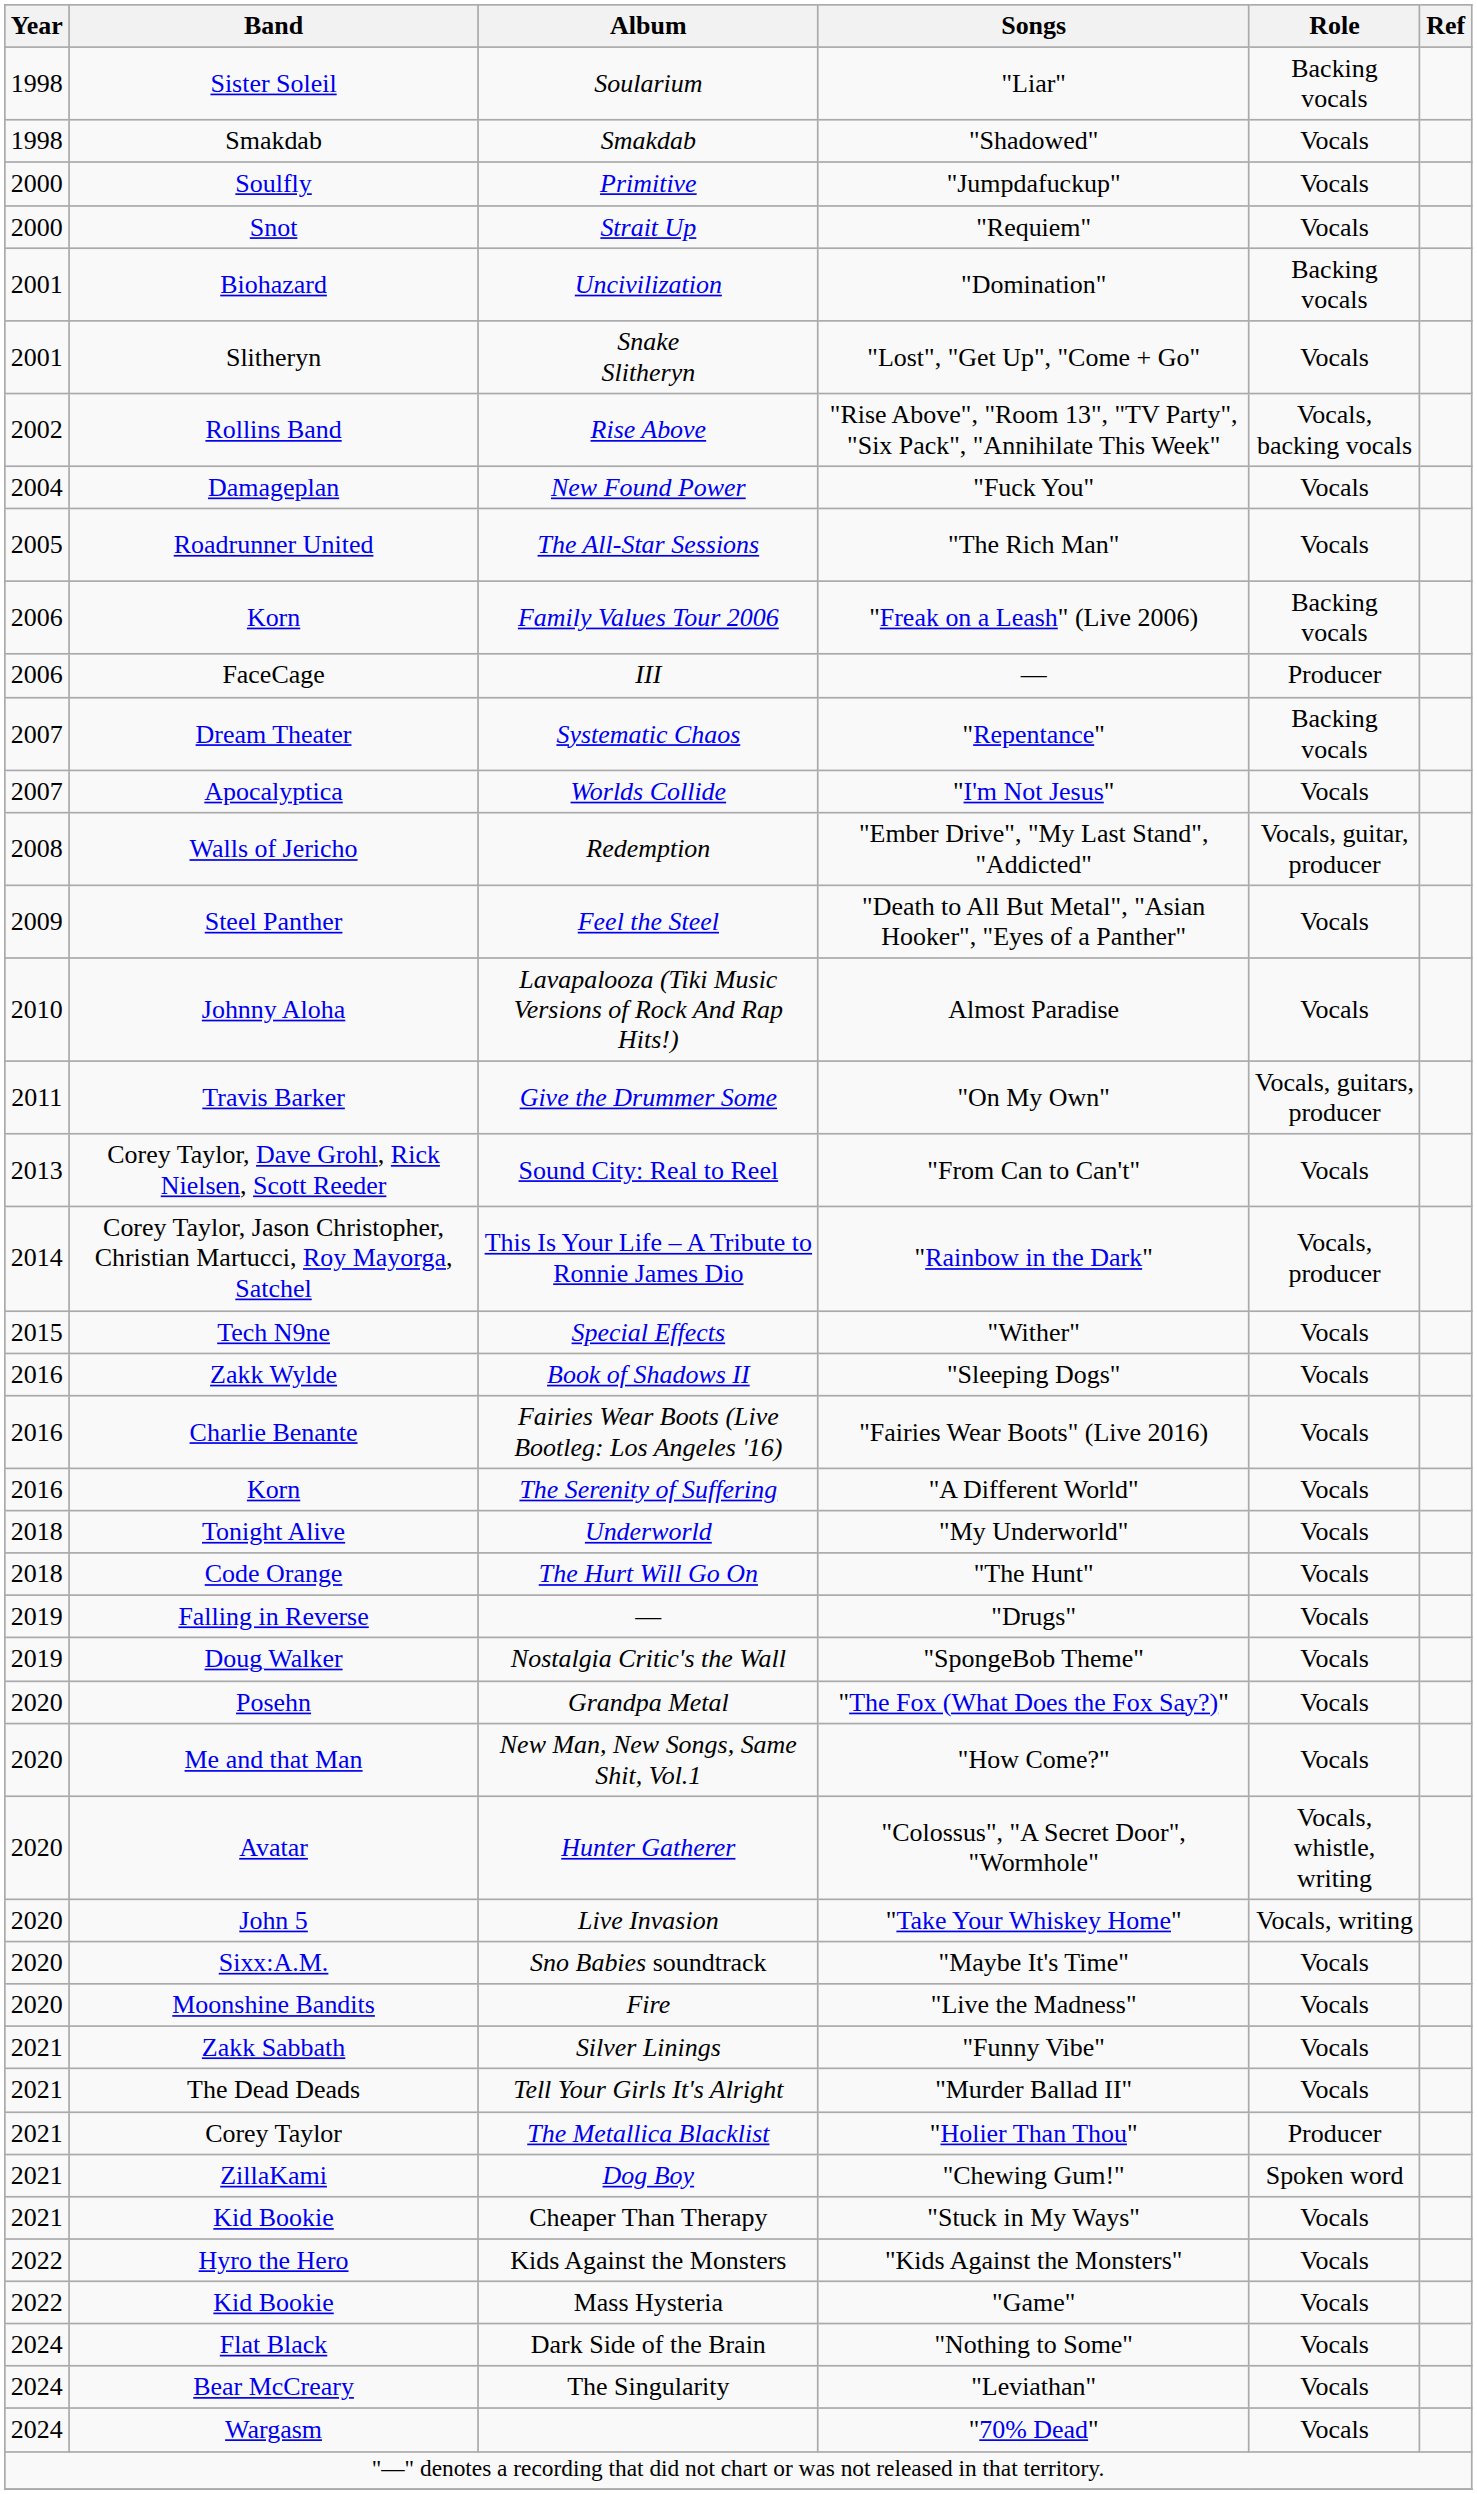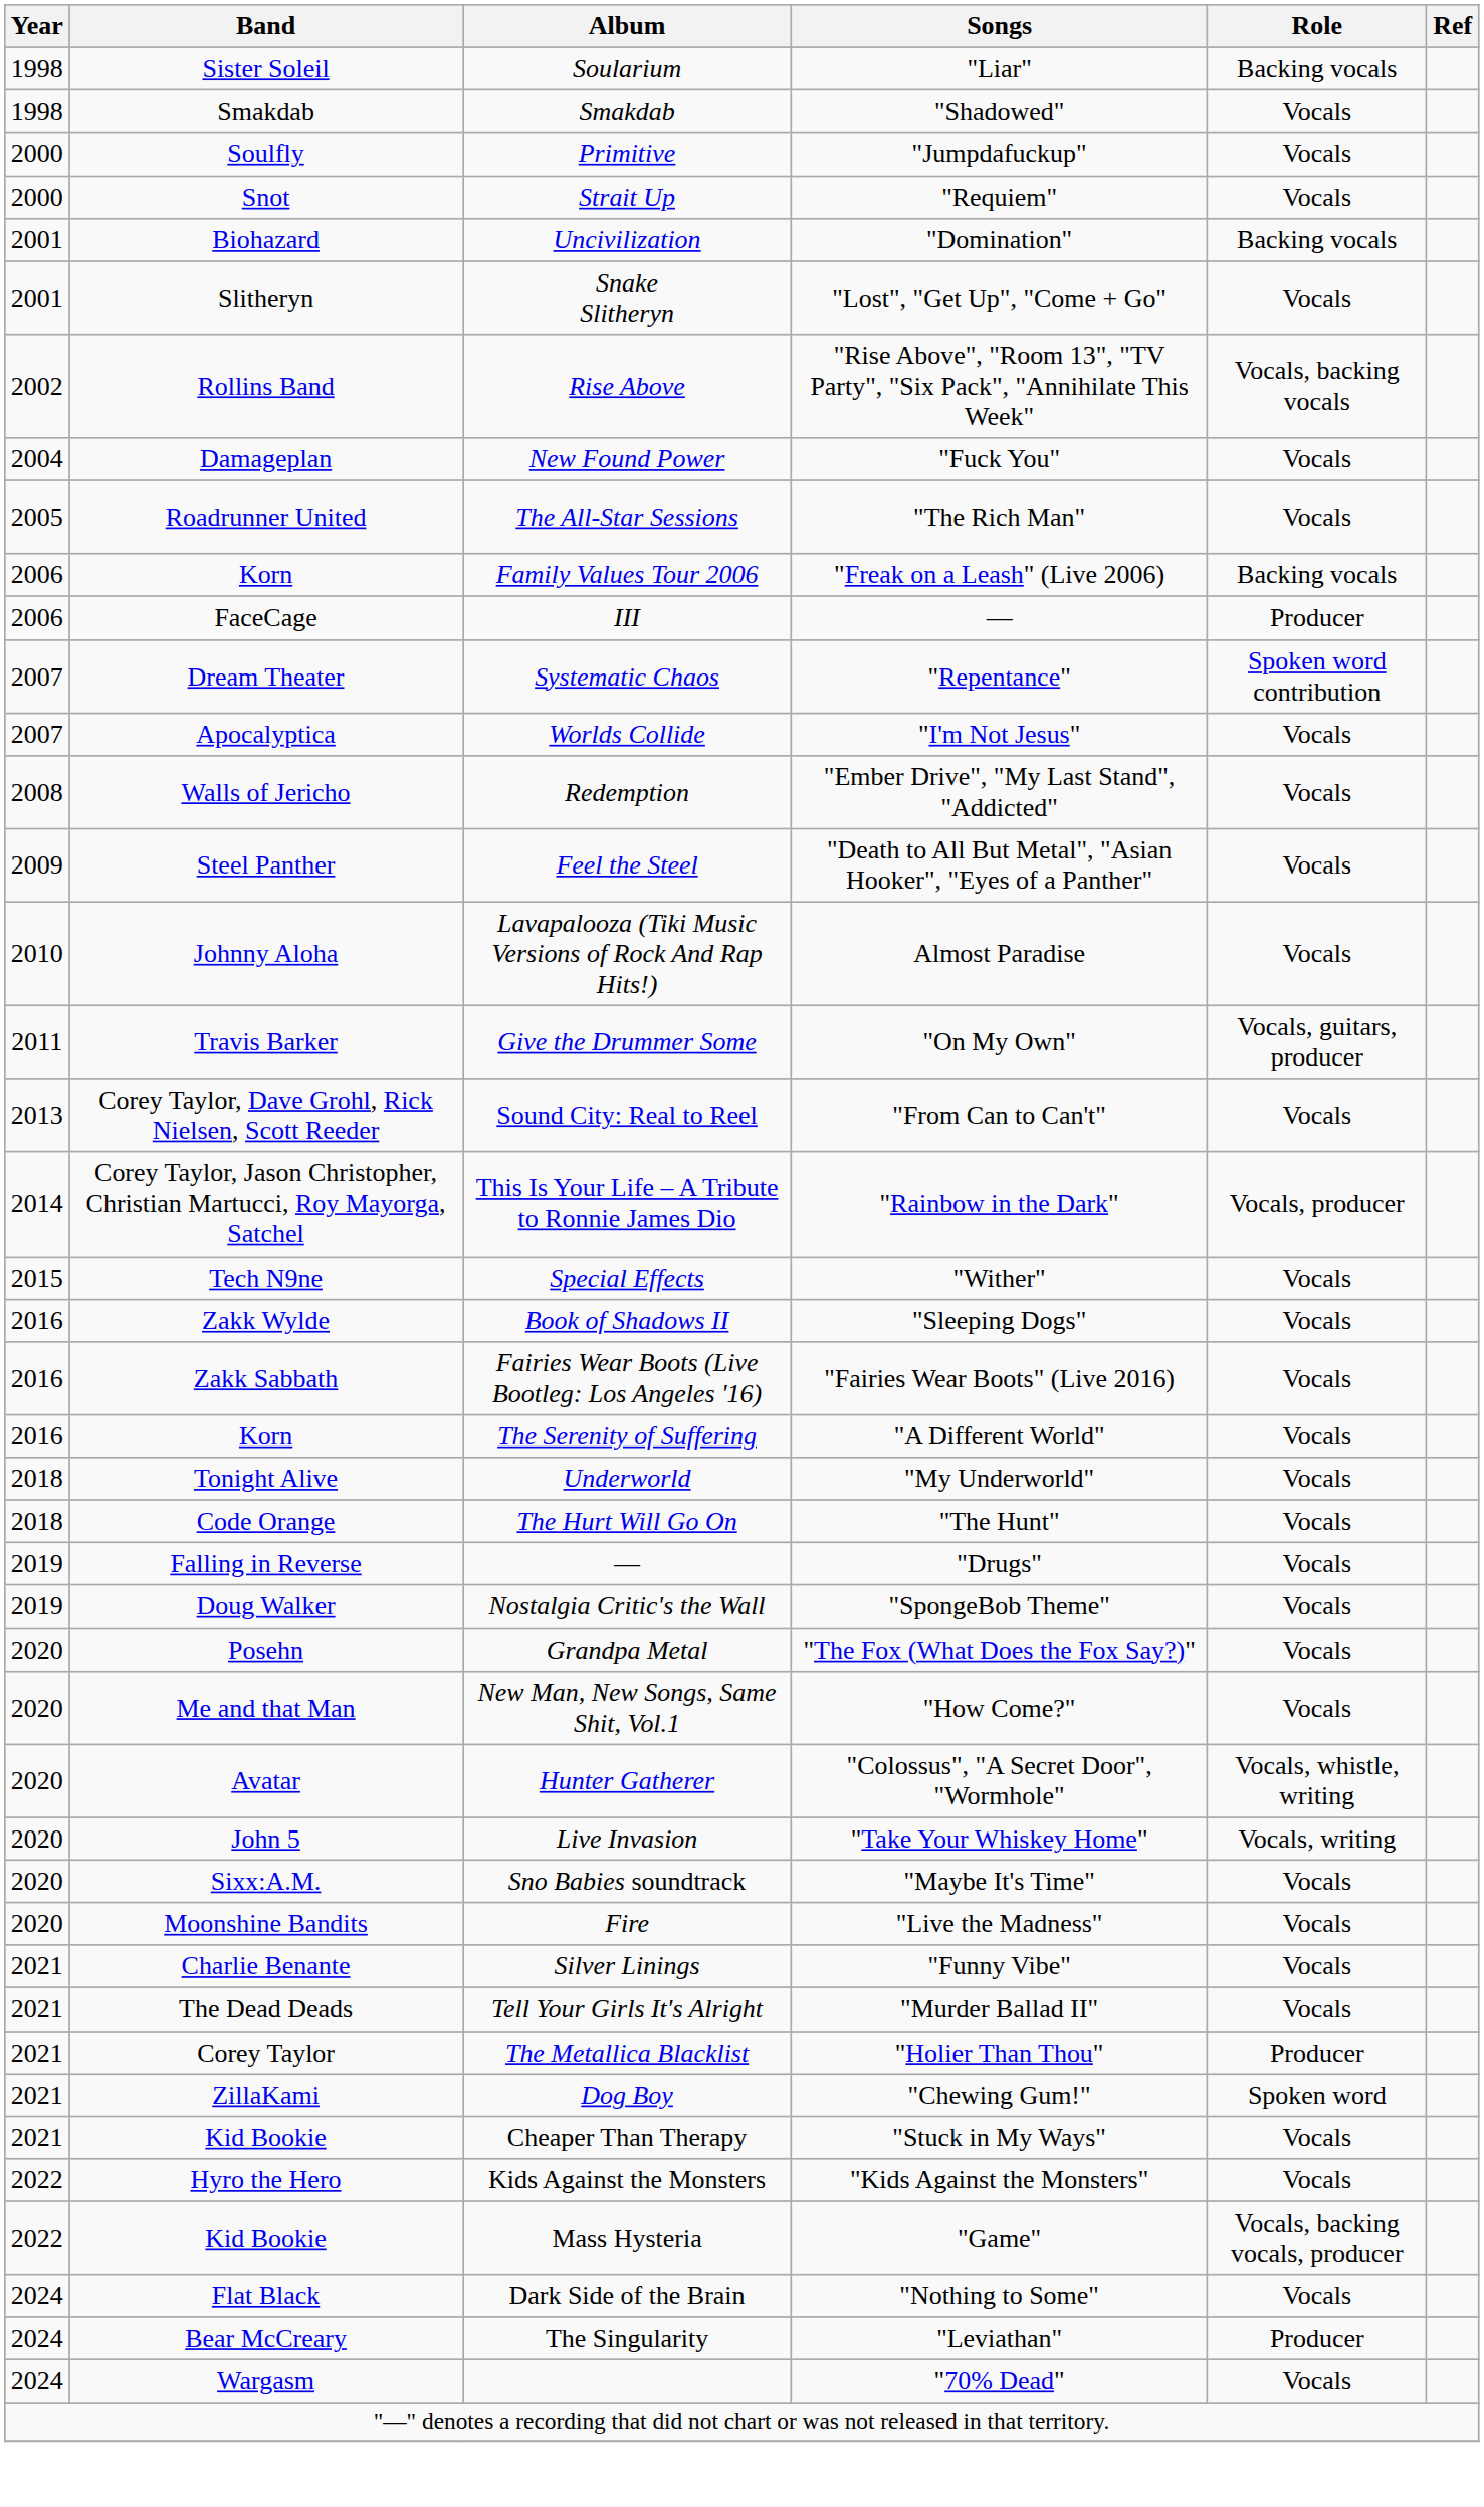Systematic Chaos | Role: Backing vocals -> Spoken word contribution
Redemption | Role: Vocals, guitar, producer -> Vocals
Fairies Wear Boots (Live Bootleg: Los Angeles '16) | Band: Charlie Benante -> Zakk Sabbath
Silver Linings | Band: Zakk Sabbath -> Charlie Benante
Mass Hysteria | Role: Vocals -> Vocals, backing vocals, producer
The Singularity | Role: Vocals -> Producer
